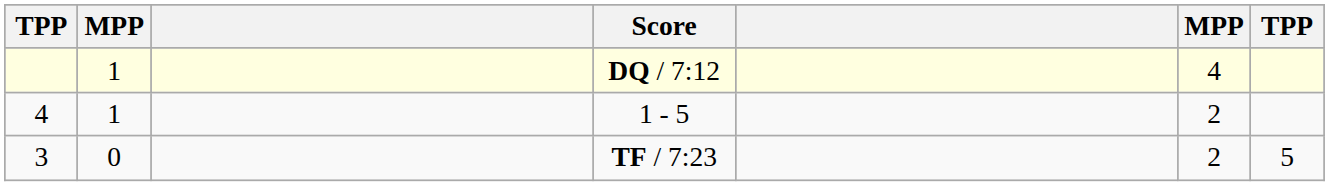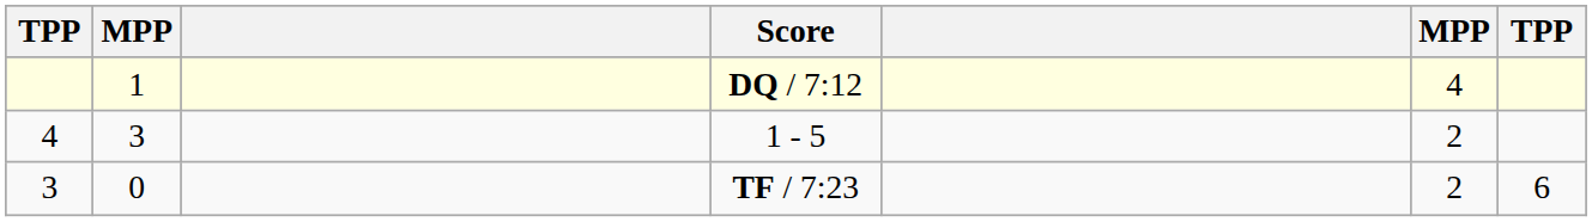1 - 5 | column 2: 1 -> 3
TF / 7:23 | column 7: 5 -> 6
